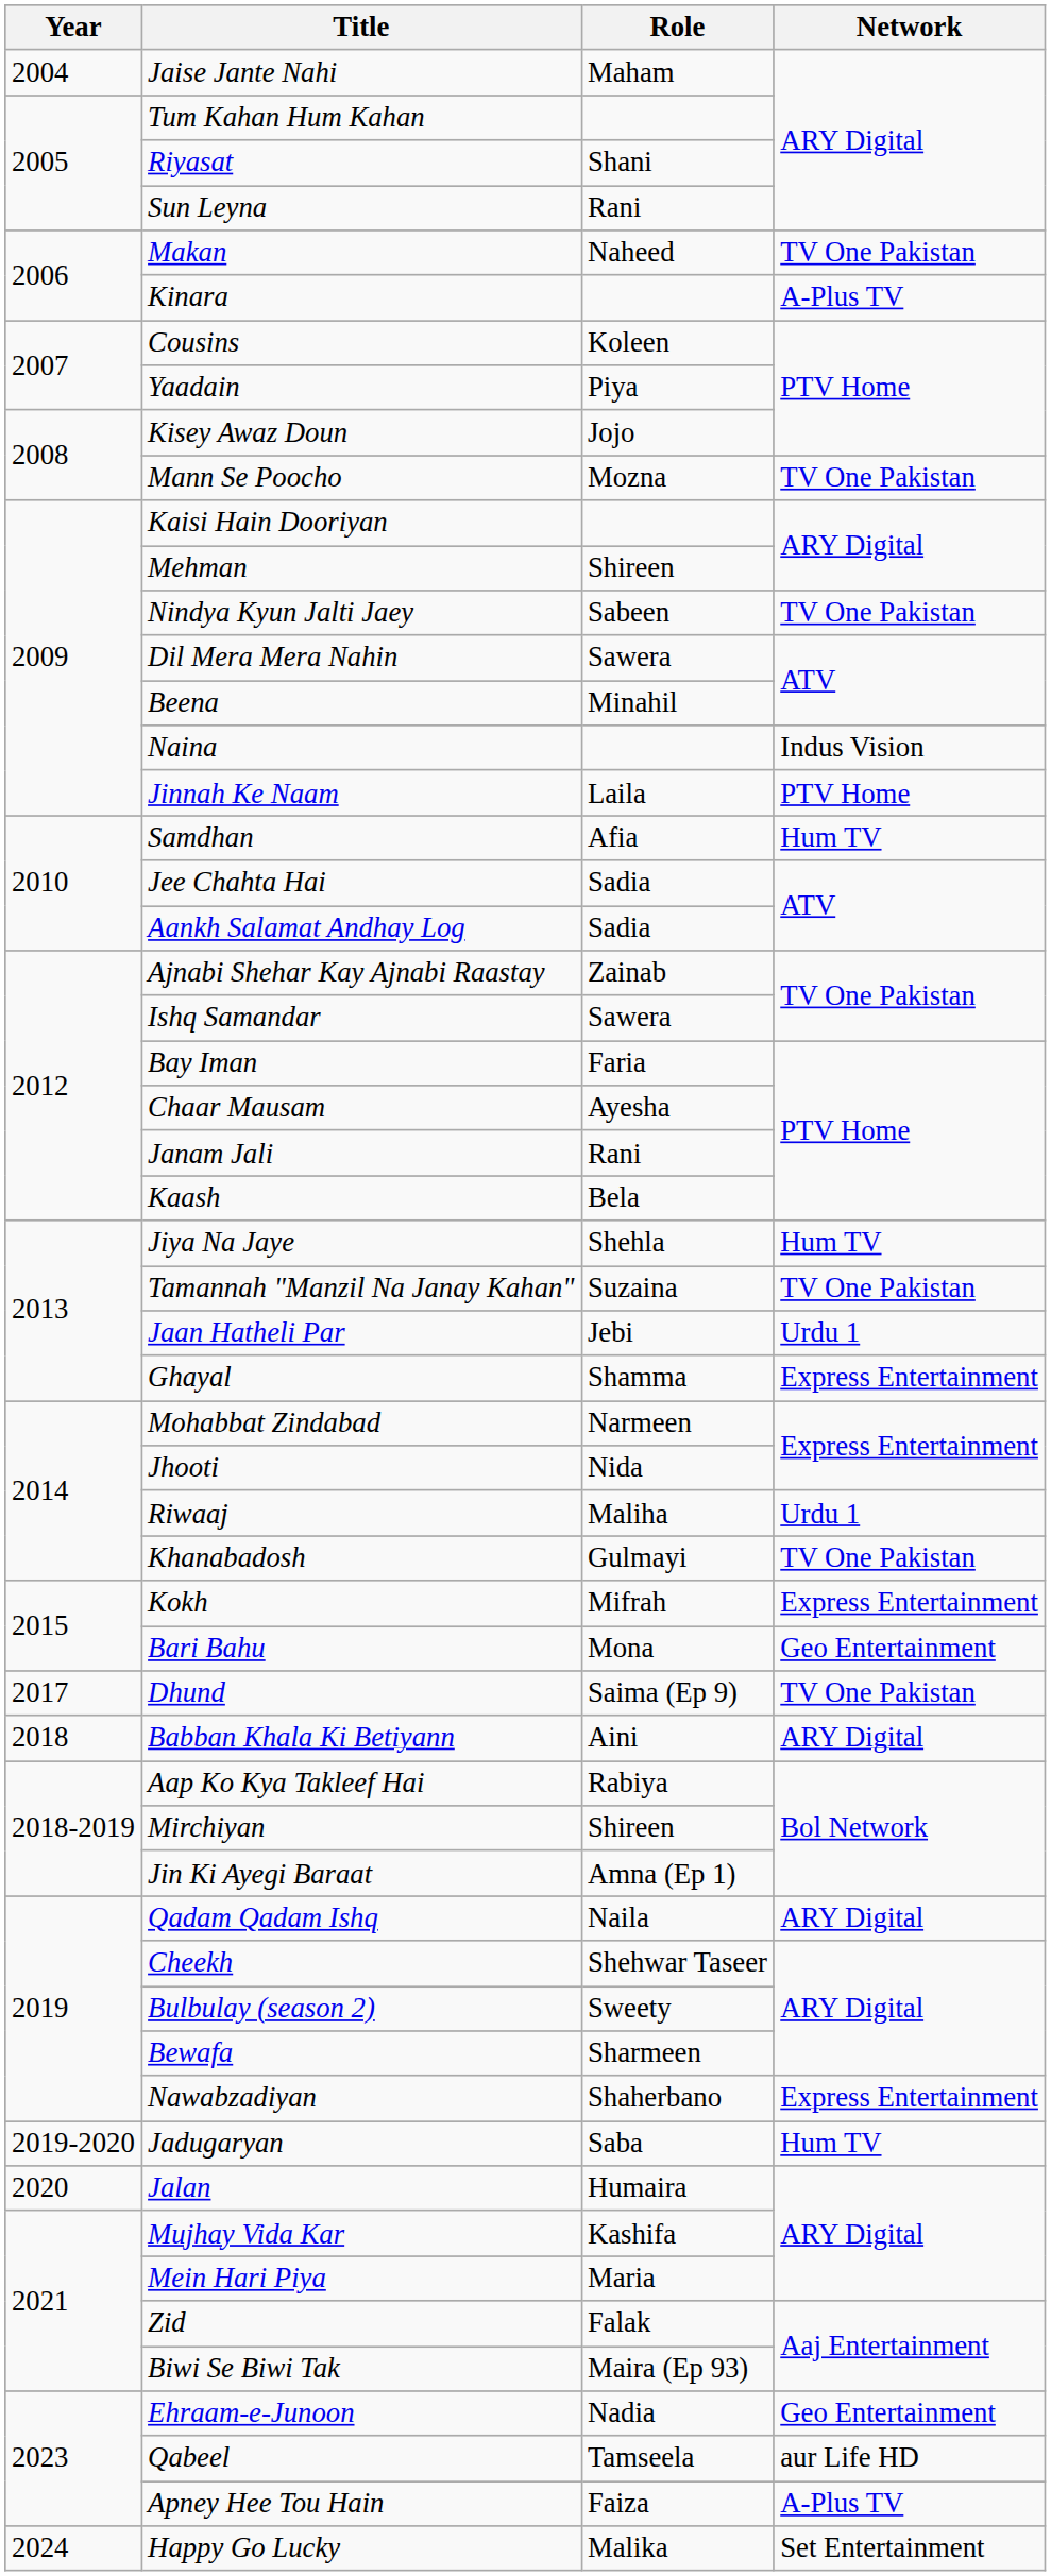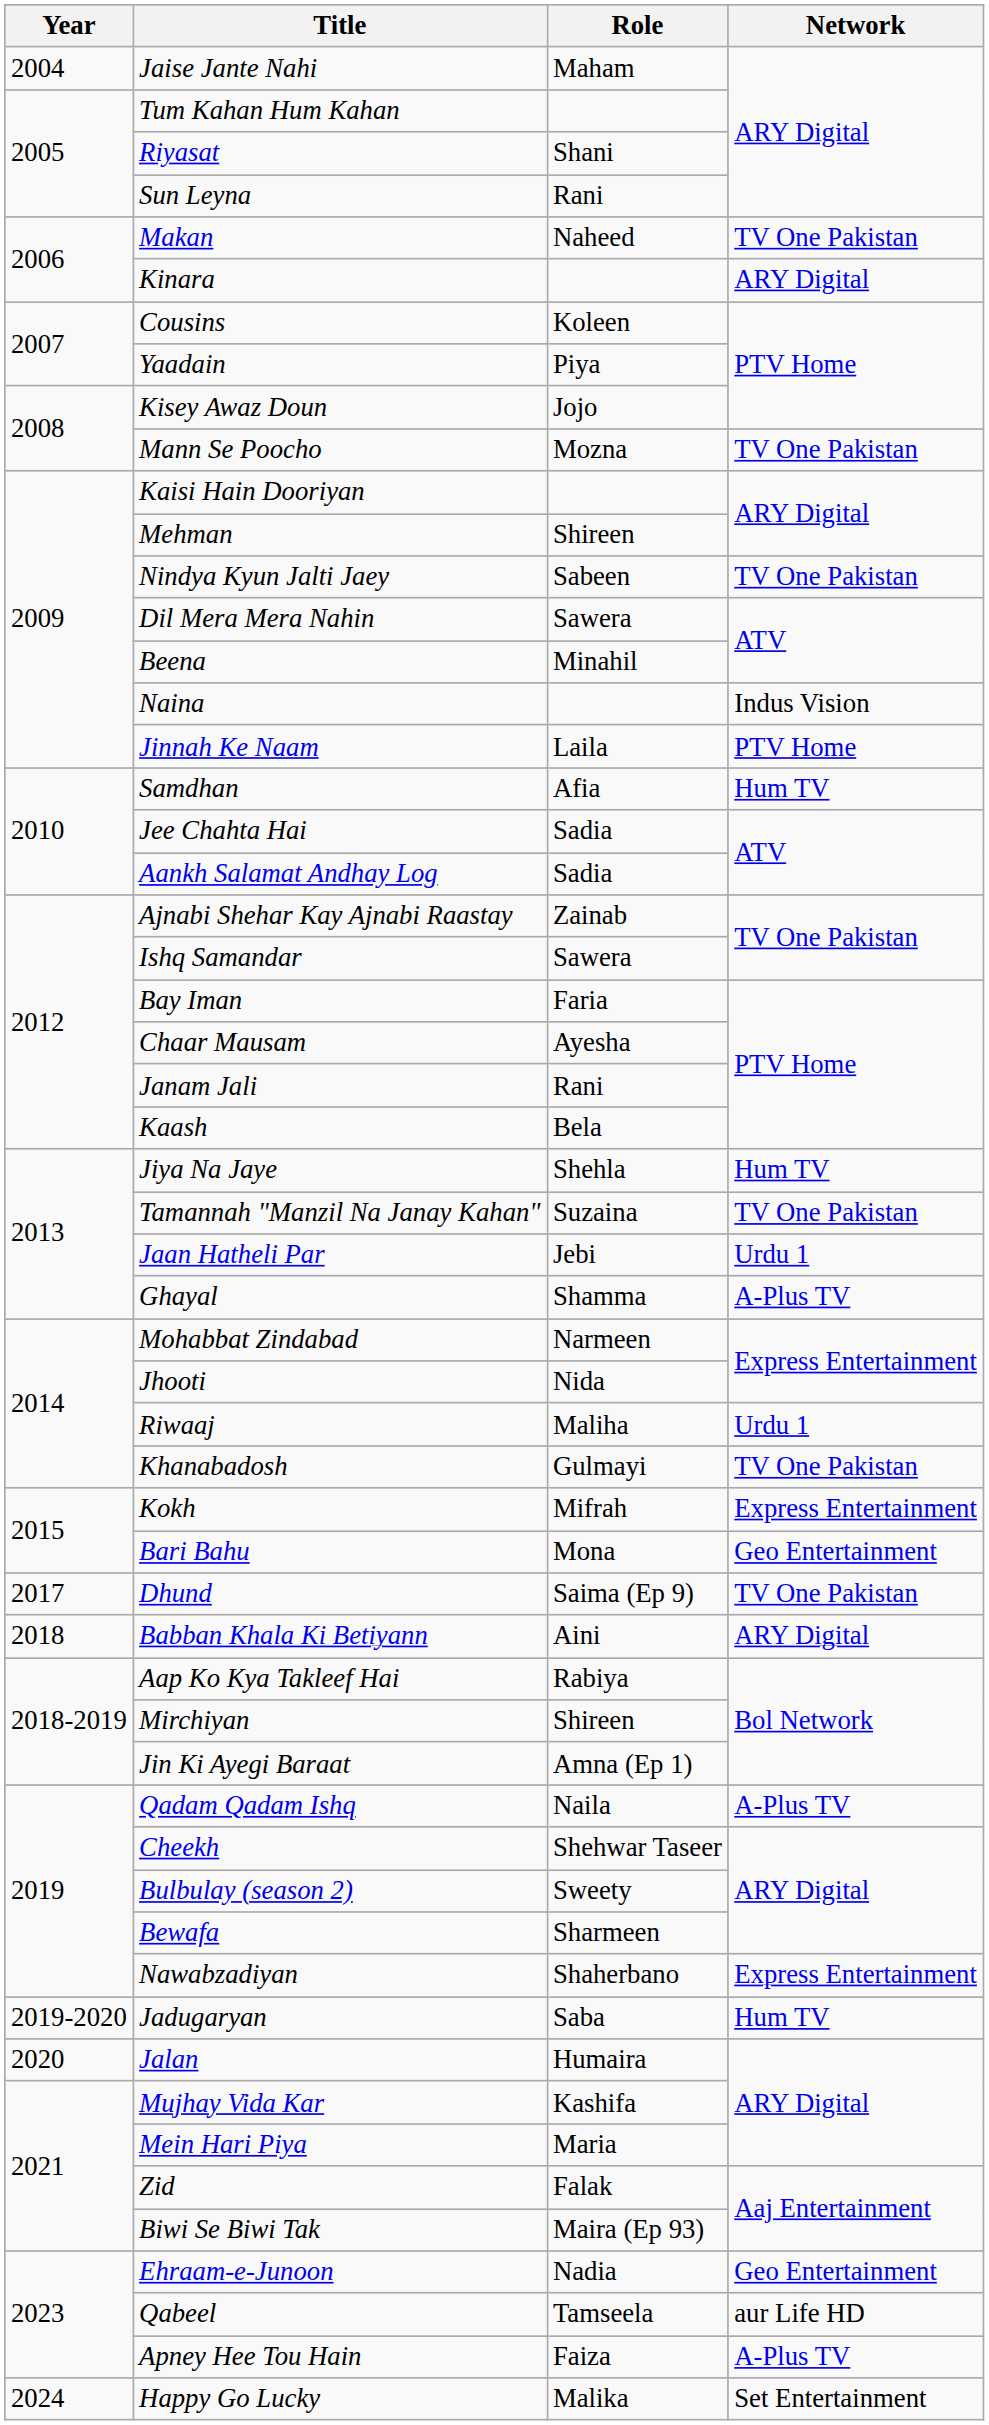Kinara | Network: A-Plus TV -> ARY Digital
Ghayal | Network: Express Entertainment -> A-Plus TV
Qadam Qadam Ishq | Network: ARY Digital -> A-Plus TV
